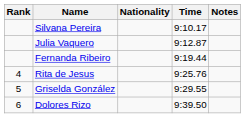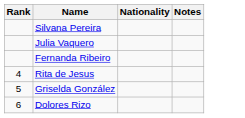- column: Time | 9:10.17 | 9:12.87 | 9:19.44 | 9:25.76 | 9:29.55 | 9:39.50
